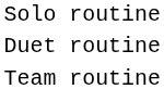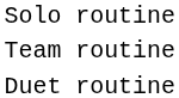rows swapped: Duet routine <-> Team routine
